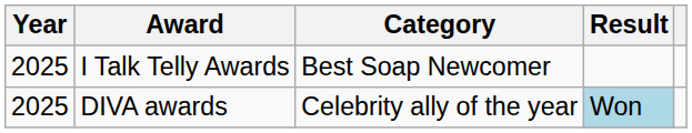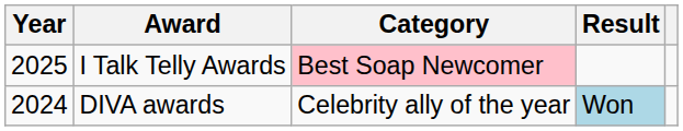I Talk Telly Awards | Category: no background -> pink background
DIVA awards | Year: 2025 -> 2024
